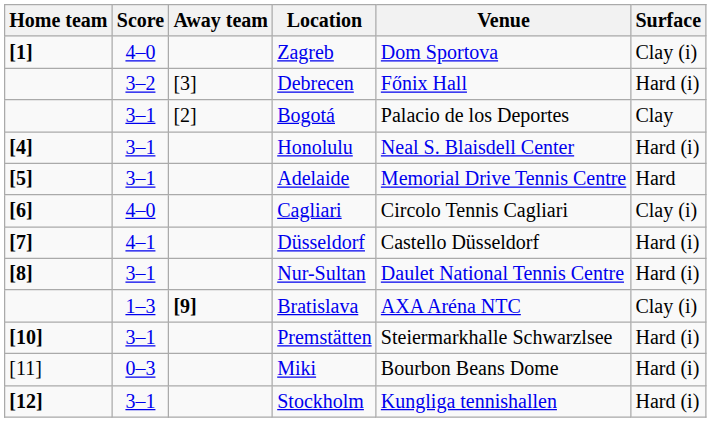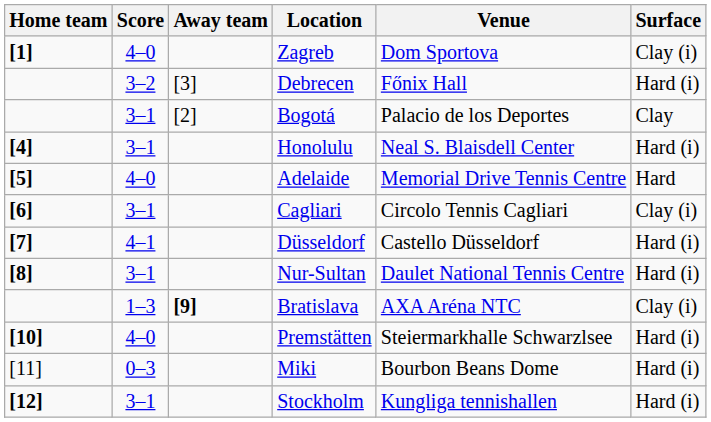Adelaide | Score: 3–1 -> 4–0
Cagliari | Score: 4–0 -> 3–1
Premstätten | Score: 3–1 -> 4–0
